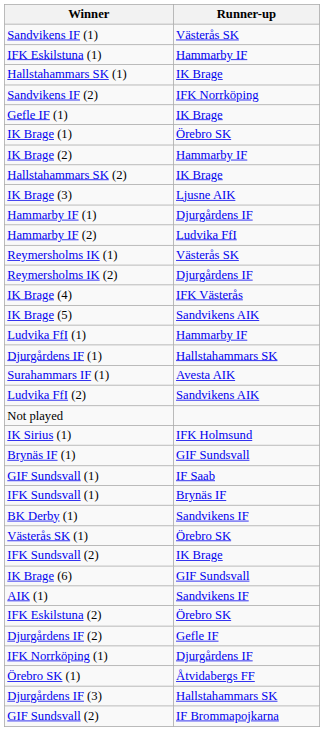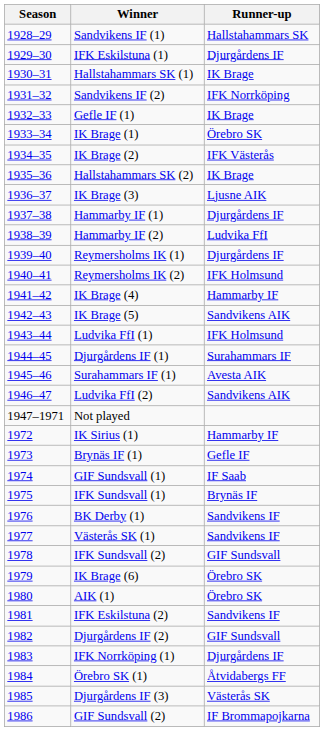+ column: Season | 1928–29 | 1929–30 | 1930–31 | 1931–32 | 1932–33 | 1933–34 | 1934–35 | 1935–36 | 1936–37 | 1937–38 | 1938–39 | 1939–40 | 1940–41 | 1941–42 | 1942–43 | 1943–44 | 1944–45 | 1945–46 | 1946–47 | 1947–1971 | 1972 | 1973 | 1974 | 1975 | 1976 | 1977 | 1978 | 1979 | 1980 | 1981 | 1982 | 1983 | 1984 | 1985 | 1986
Sandvikens IF (1) | Runner-up: Västerås SK -> Hallstahammars SK
IFK Eskilstuna (1) | Runner-up: Hammarby IF -> Djurgårdens IF
IK Brage (2) | Runner-up: Hammarby IF -> IFK Västerås
Reymersholms IK (1) | Runner-up: Västerås SK -> Djurgårdens IF
Reymersholms IK (2) | Runner-up: Djurgårdens IF -> IFK Holmsund
IK Brage (4) | Runner-up: IFK Västerås -> Hammarby IF
Ludvika FfI (1) | Runner-up: Hammarby IF -> IFK Holmsund
Djurgårdens IF (1) | Runner-up: Hallstahammars SK -> Surahammars IF
IK Sirius (1) | Runner-up: IFK Holmsund -> Hammarby IF
Brynäs IF (1) | Runner-up: GIF Sundsvall -> Gefle IF
Västerås SK (1) | Runner-up: Örebro SK -> Sandvikens IF
IFK Sundsvall (2) | Runner-up: IK Brage -> GIF Sundsvall
IK Brage (6) | Runner-up: GIF Sundsvall -> Örebro SK
AIK (1) | Runner-up: Sandvikens IF -> Örebro SK
IFK Eskilstuna (2) | Runner-up: Örebro SK -> Sandvikens IF
Djurgårdens IF (2) | Runner-up: Gefle IF -> GIF Sundsvall
Djurgårdens IF (3) | Runner-up: Hallstahammars SK -> Västerås SK
